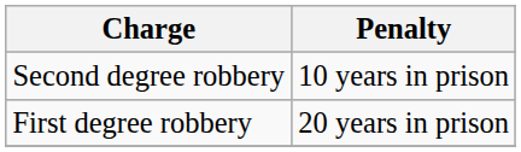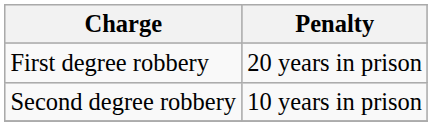rows swapped: Second degree robbery <-> First degree robbery
